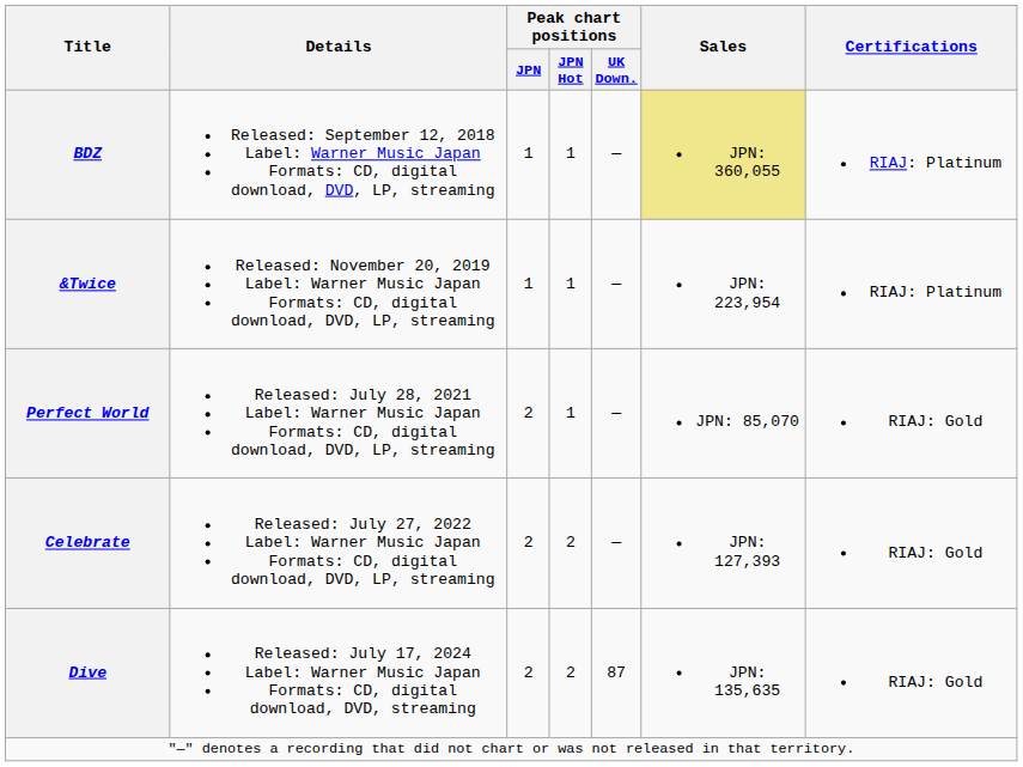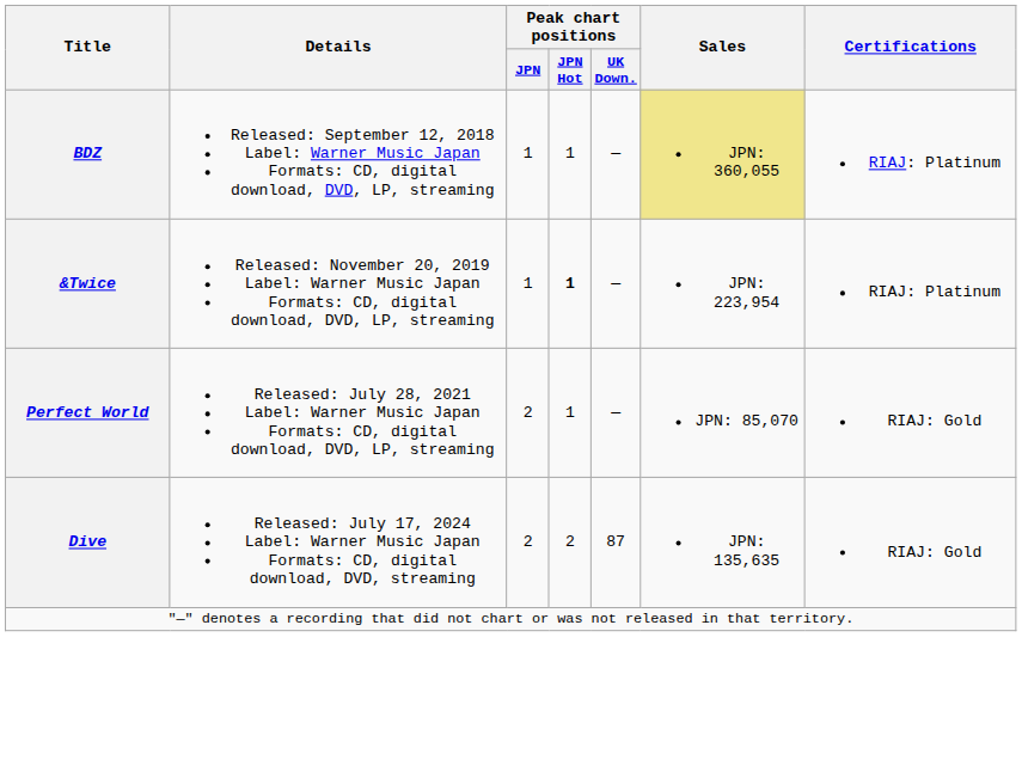&Twice | Peak chart positions / JPN Hot: normal -> bold
- row: Celebrate | Released: July 27, 2022 Label: Warner Music Japan Formats: CD, digital download, DVD, LP, streaming | 2 | 2 | — | JPN: 127,393 | RIAJ: Gold
